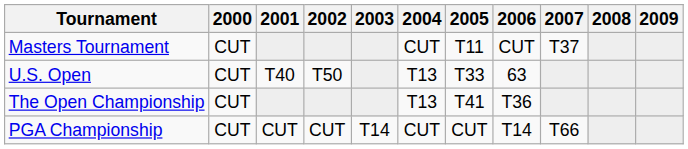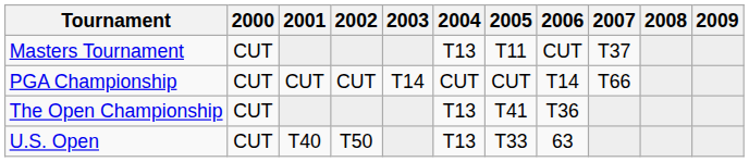Masters Tournament | 2004: CUT -> T13
rows swapped: U.S. Open <-> PGA Championship
